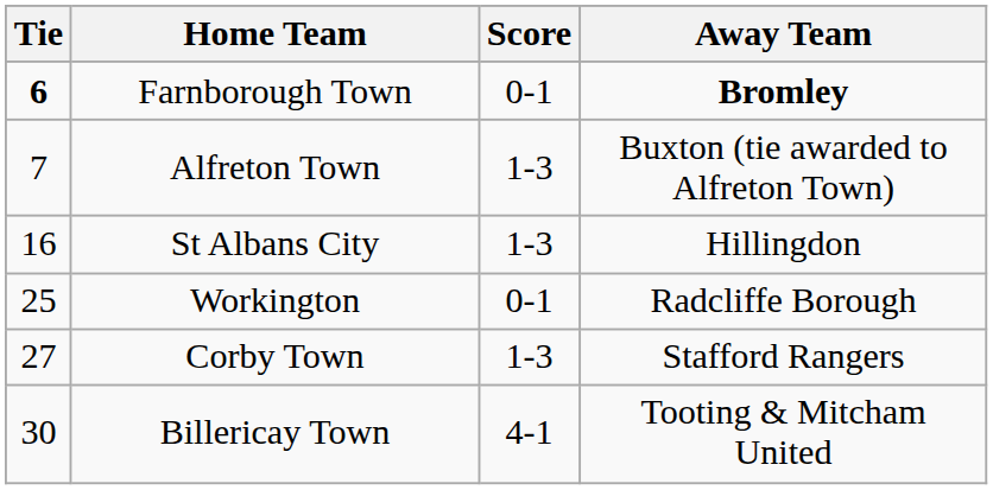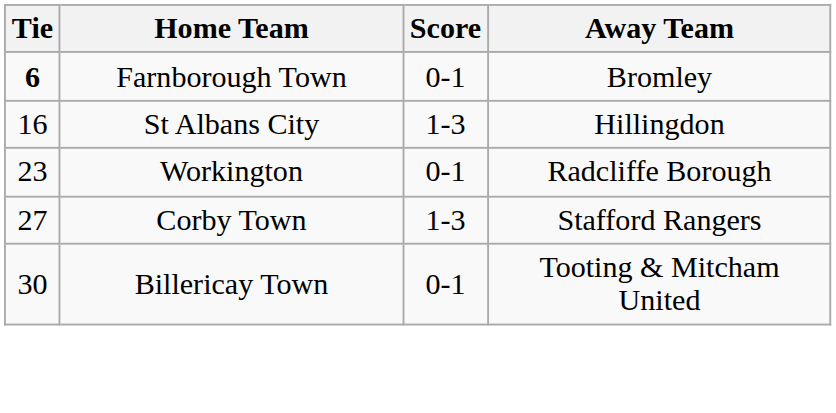Farnborough Town | Away Team: bold -> normal
- row: 7 | Alfreton Town | 1-3 | Buxton (tie awarded to Alfreton Town)
Workington | Tie: 25 -> 23
Billericay Town | Score: 4-1 -> 0-1
